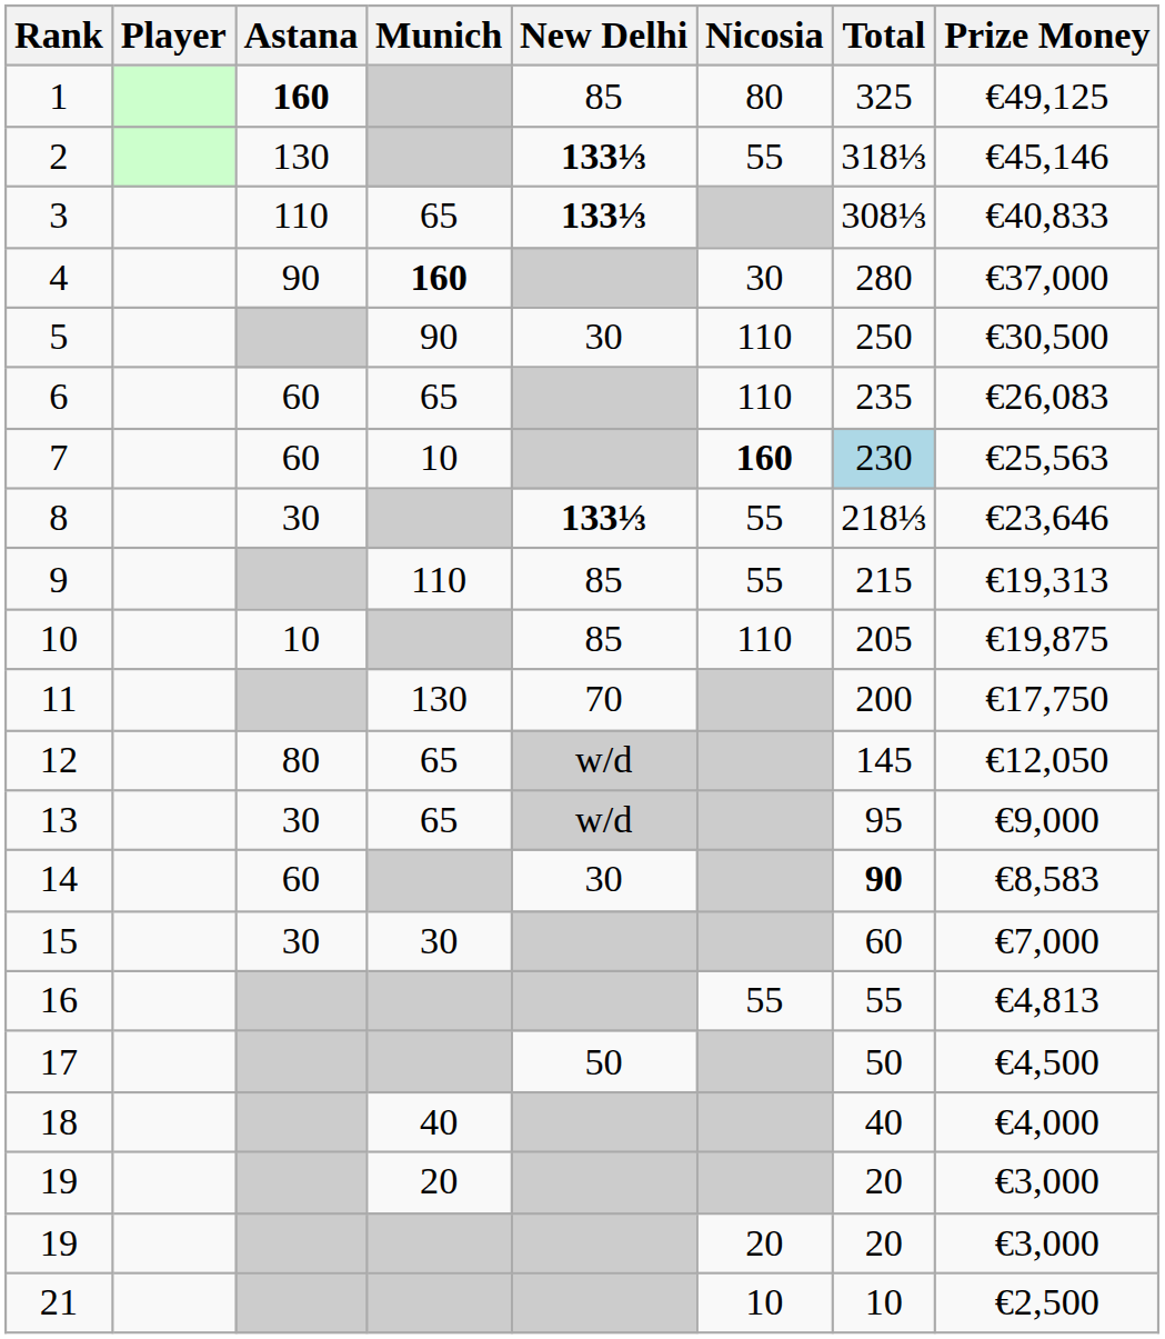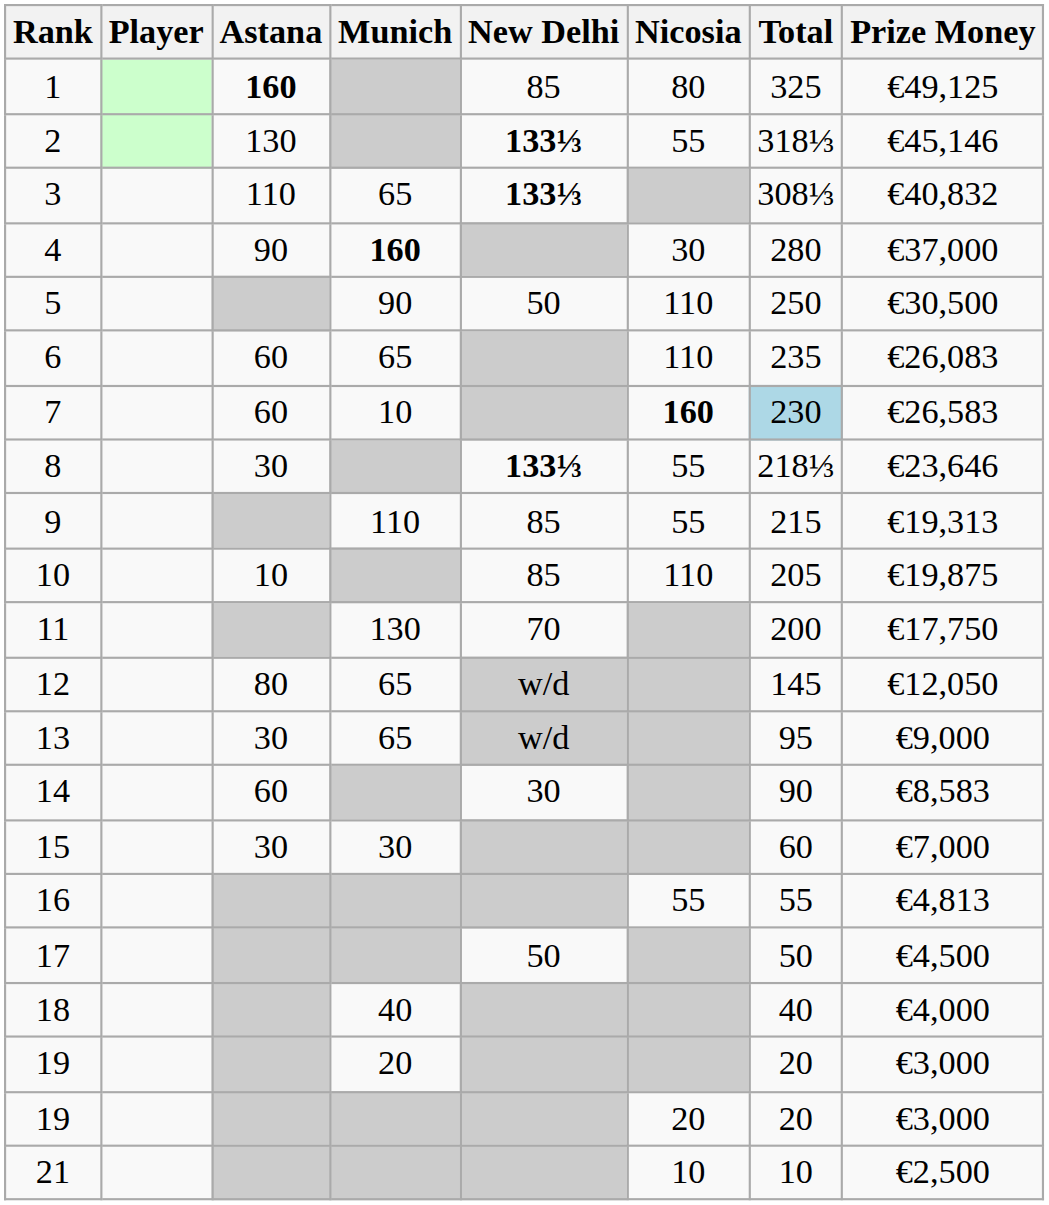3 | Prize Money: €40,833 -> €40,832
5 | New Delhi: 30 -> 50
7 | Prize Money: €25,563 -> €26,583
14 | Total: bold -> normal
